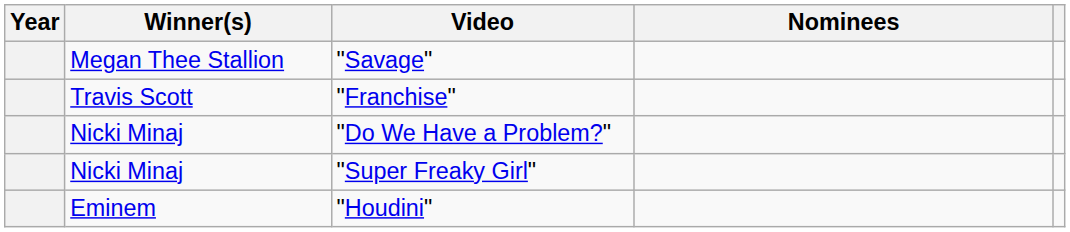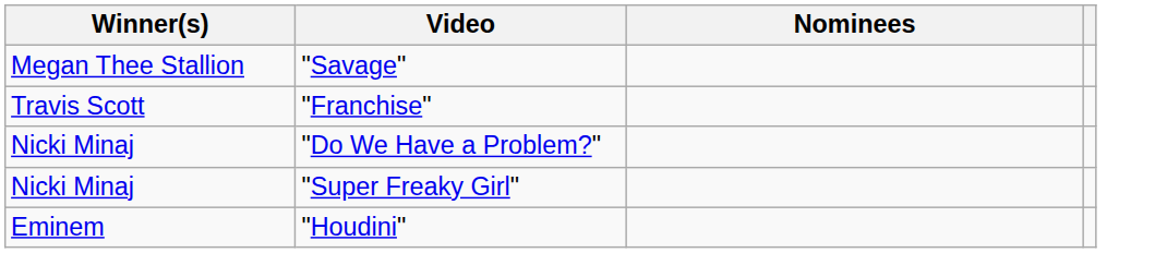- column: Year
